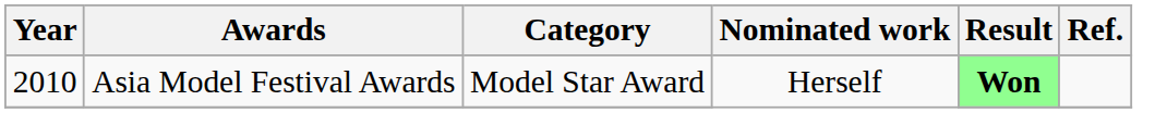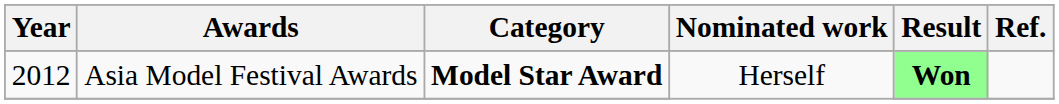Asia Model Festival Awards | Year: 2010 -> 2012
Asia Model Festival Awards | Category: normal -> bold
